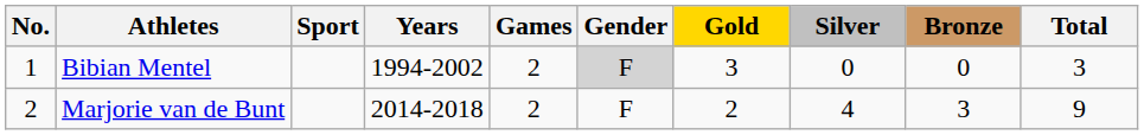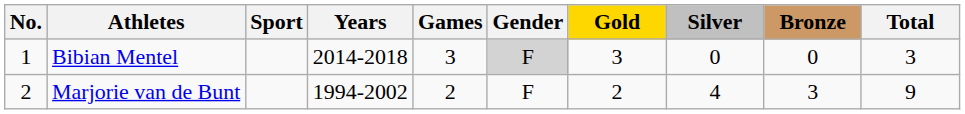Bibian Mentel | Years: 1994-2002 -> 2014-2018
Bibian Mentel | Games: 2 -> 3
Marjorie van de Bunt | Years: 2014-2018 -> 1994-2002
